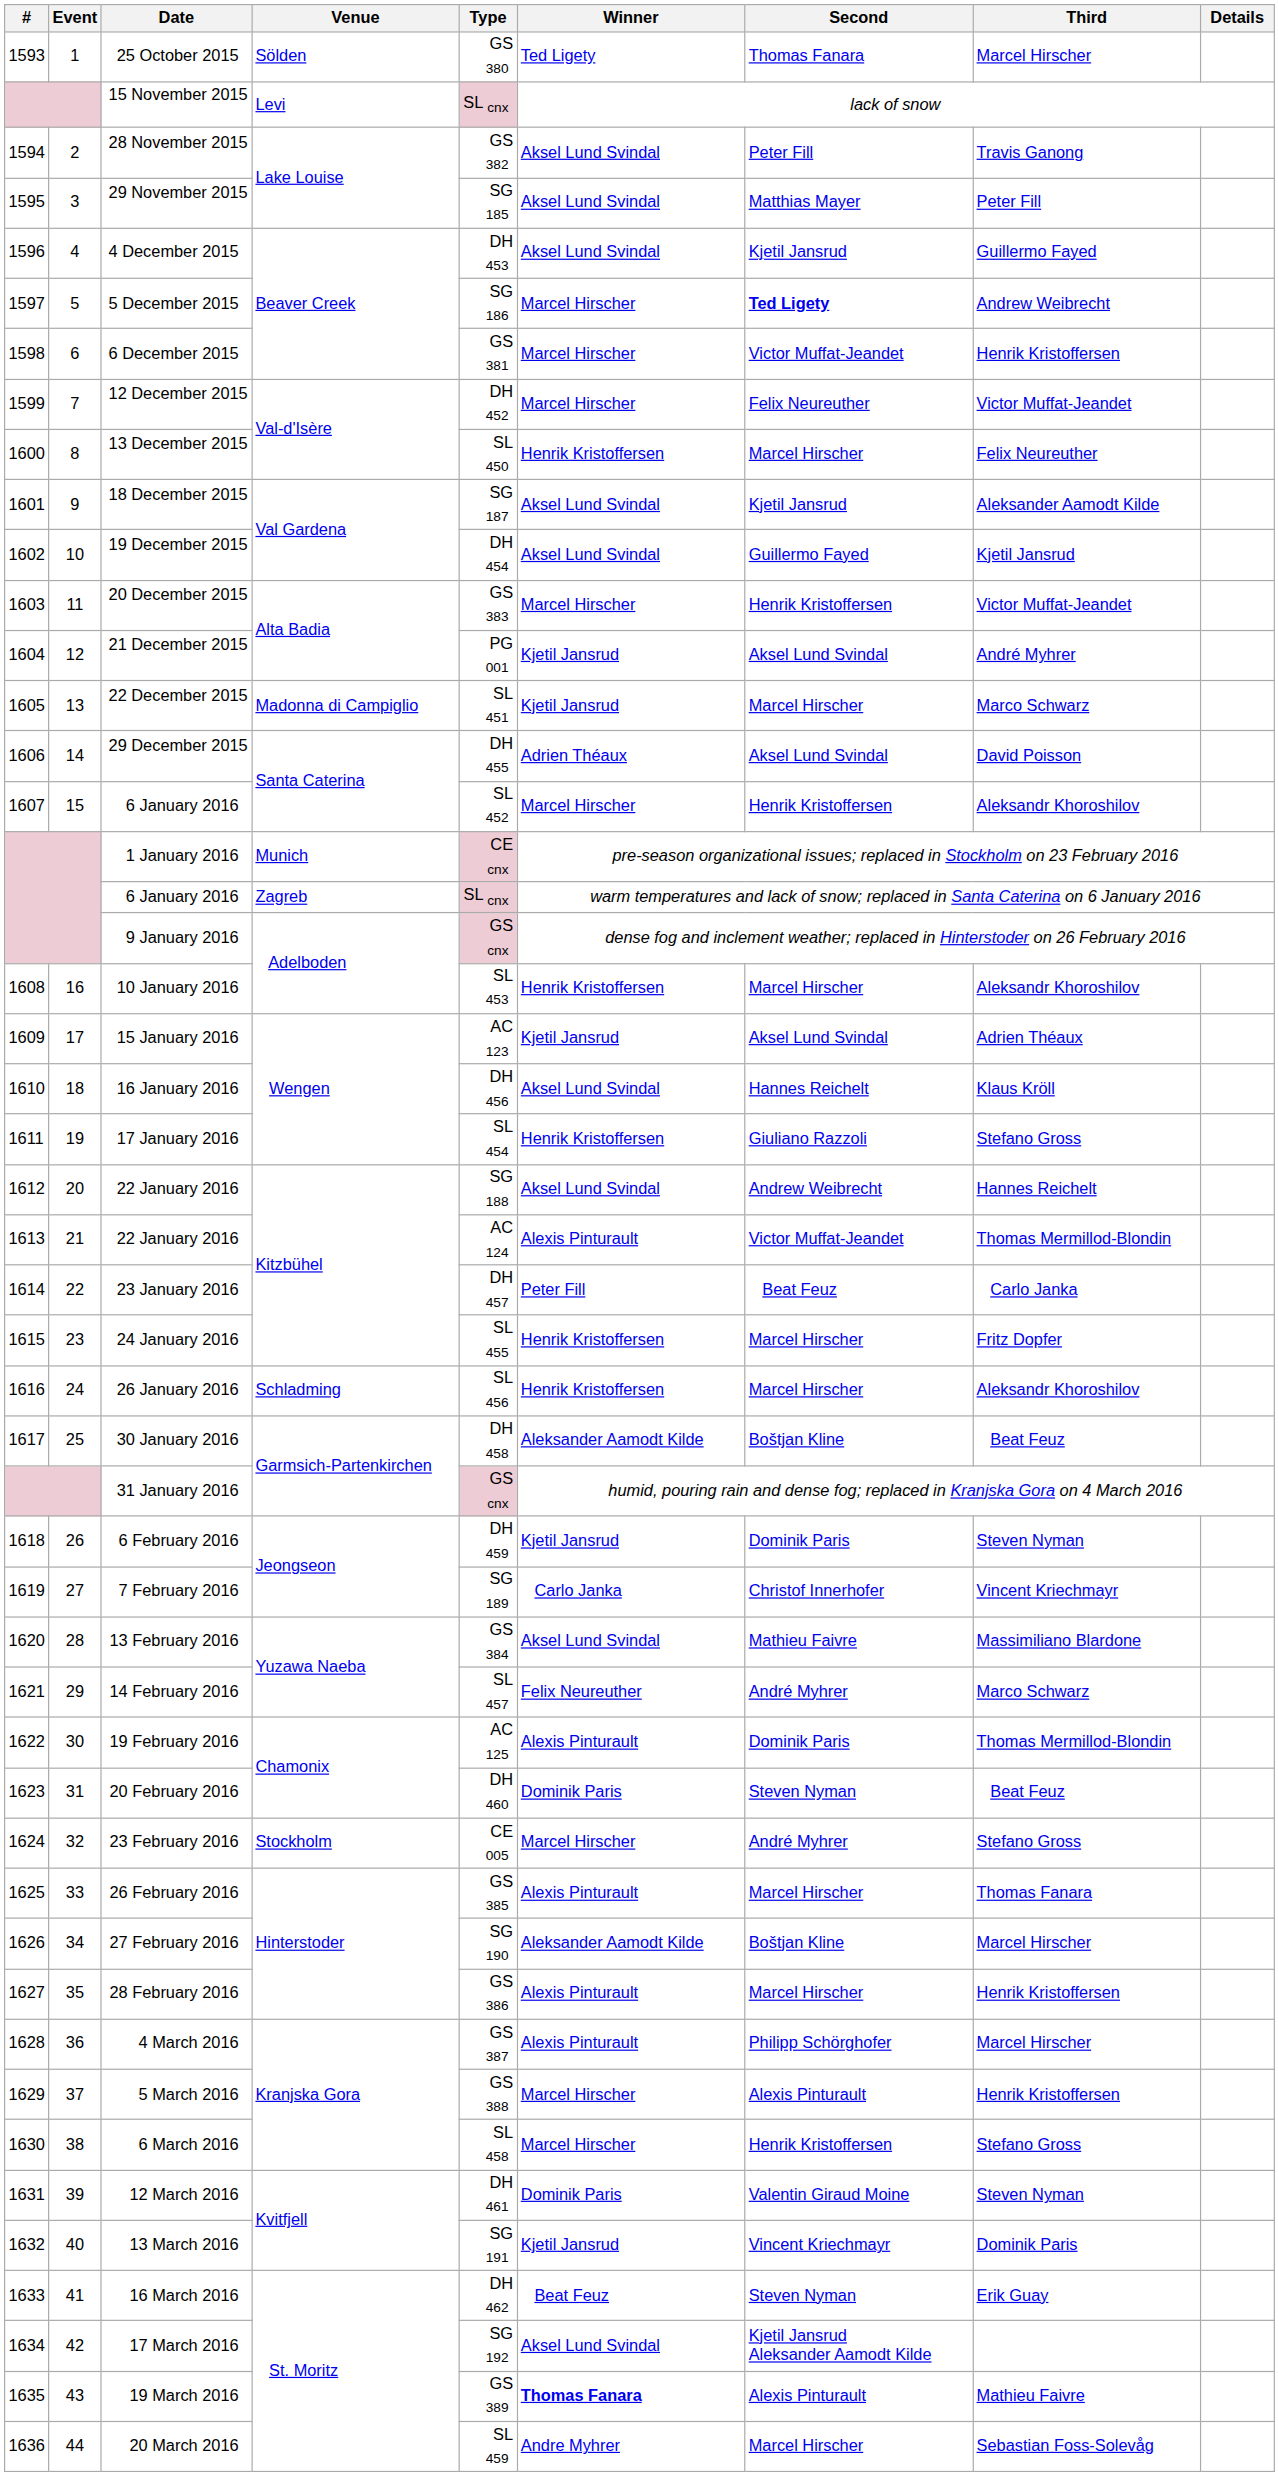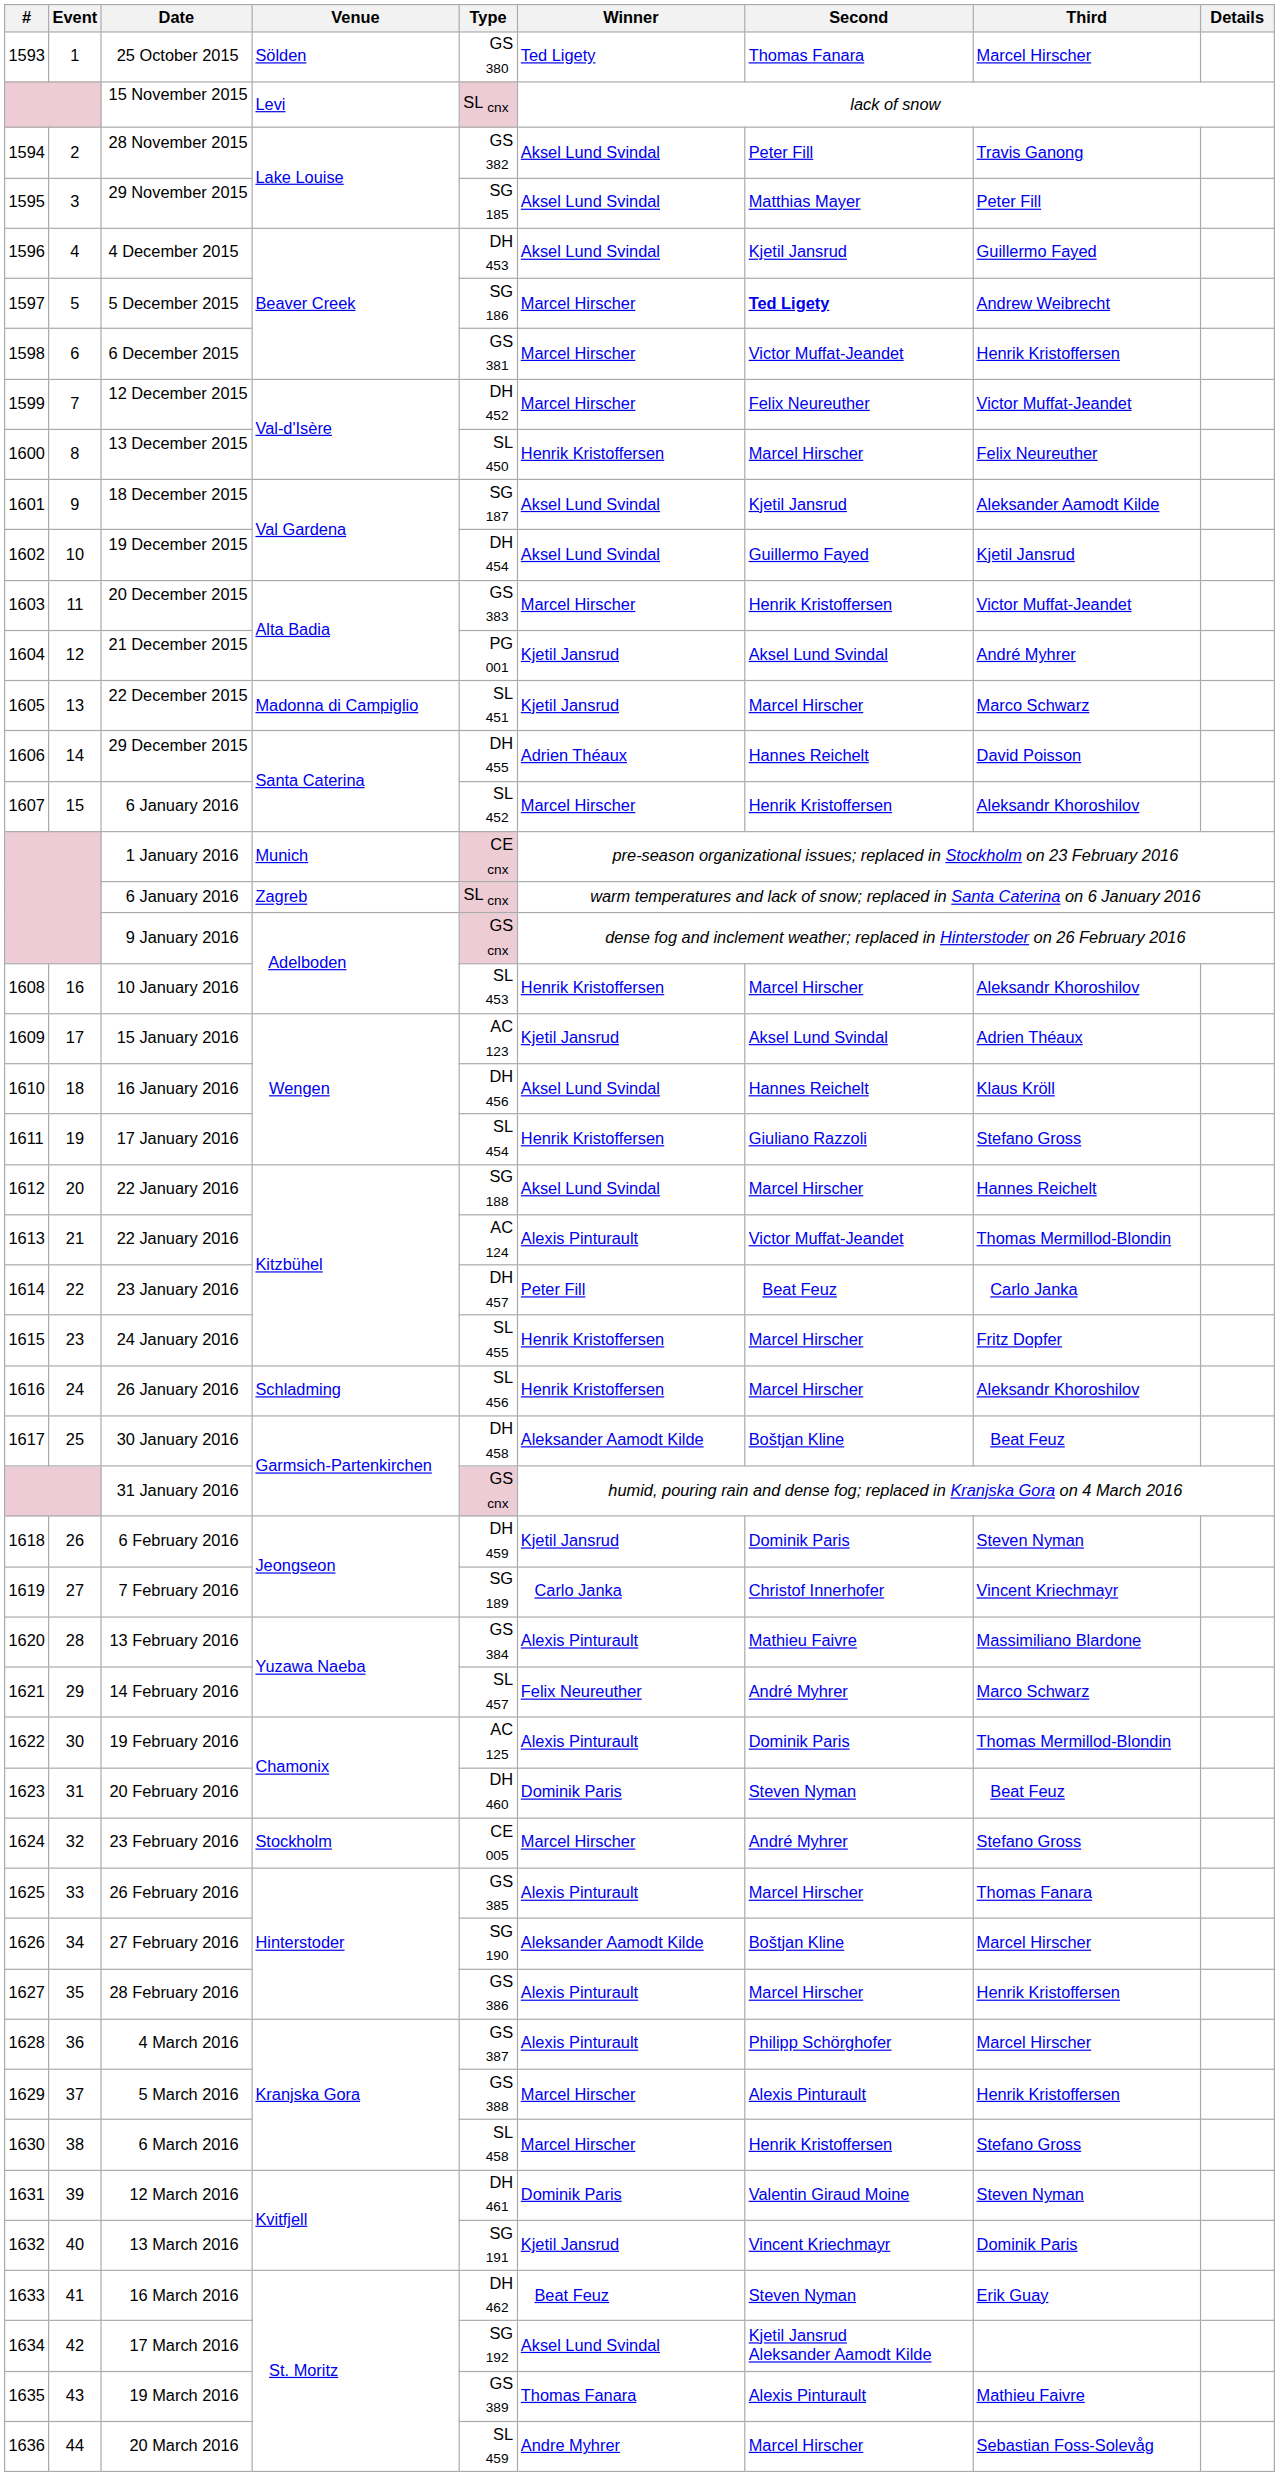29 December 2015 | Second: Aksel Lund Svindal -> Hannes Reichelt
1612 / 22 January 2016 | Second: Andrew Weibrecht -> Marcel Hirscher
13 February 2016 | Winner: Aksel Lund Svindal -> Alexis Pinturault
19 March 2016 | Winner: bold -> normal
